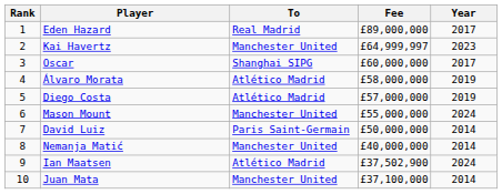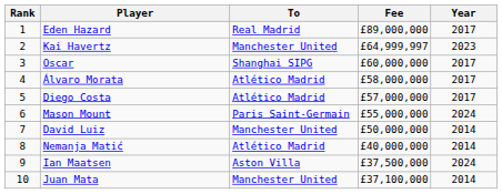Álvaro Morata | Year: 2019 -> 2017
Diego Costa | Year: 2019 -> 2017
Mason Mount | To: Manchester United -> Paris Saint-Germain
David Luiz | To: Paris Saint-Germain -> Manchester United
Nemanja Matić | To: Manchester United -> Atlético Madrid
Ian Maatsen | To: Atlético Madrid -> Aston Villa
Ian Maatsen | Fee: £37,502,900 -> £37,500,000
